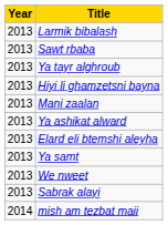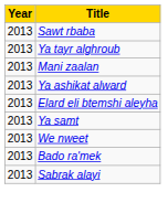- row: 2013 | Larmik bibalash
- row: 2013 | Hiyi li ghamzetsni bayna
+ row: 2013 | Bado ra'mek
- row: 2014 | mish am tezbat maii
